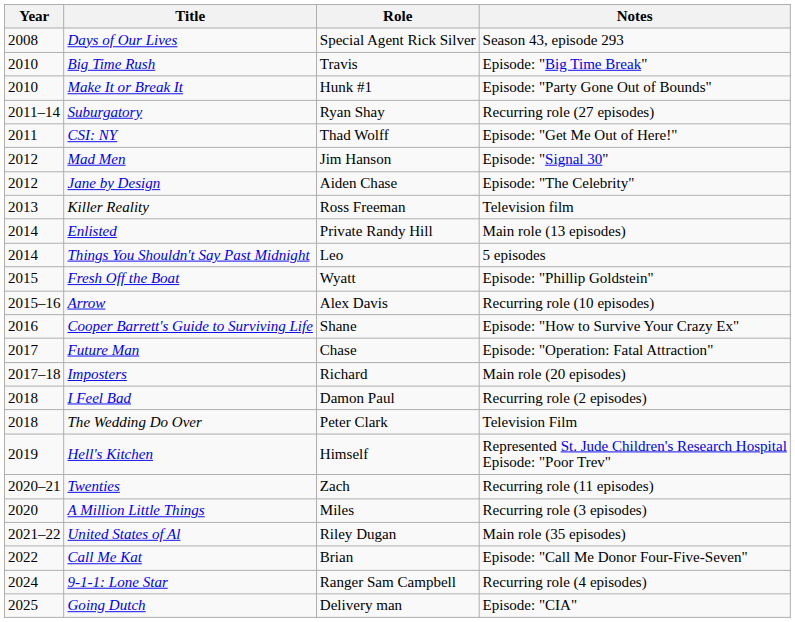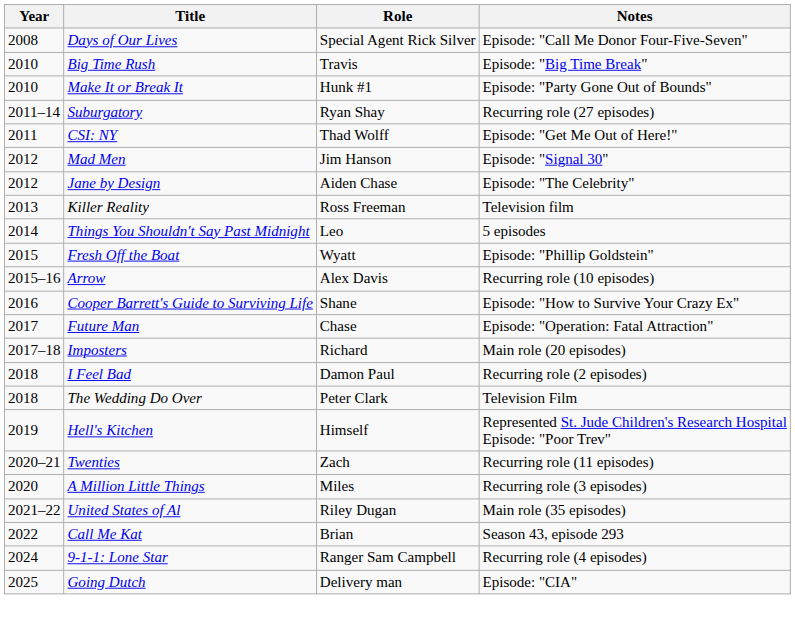Days of Our Lives | Notes: Season 43, episode 293 -> Episode: "Call Me Donor Four-Five-Seven"
- row: 2014 | Enlisted | Private Randy Hill | Main role (13 episodes)
Call Me Kat | Notes: Episode: "Call Me Donor Four-Five-Seven" -> Season 43, episode 293
